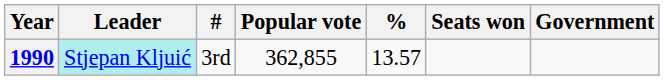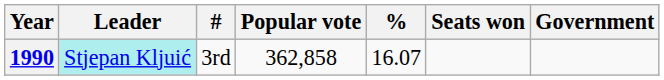1990 | Popular vote: 362,855 -> 362,858
1990 | %: 13.57 -> 16.07
